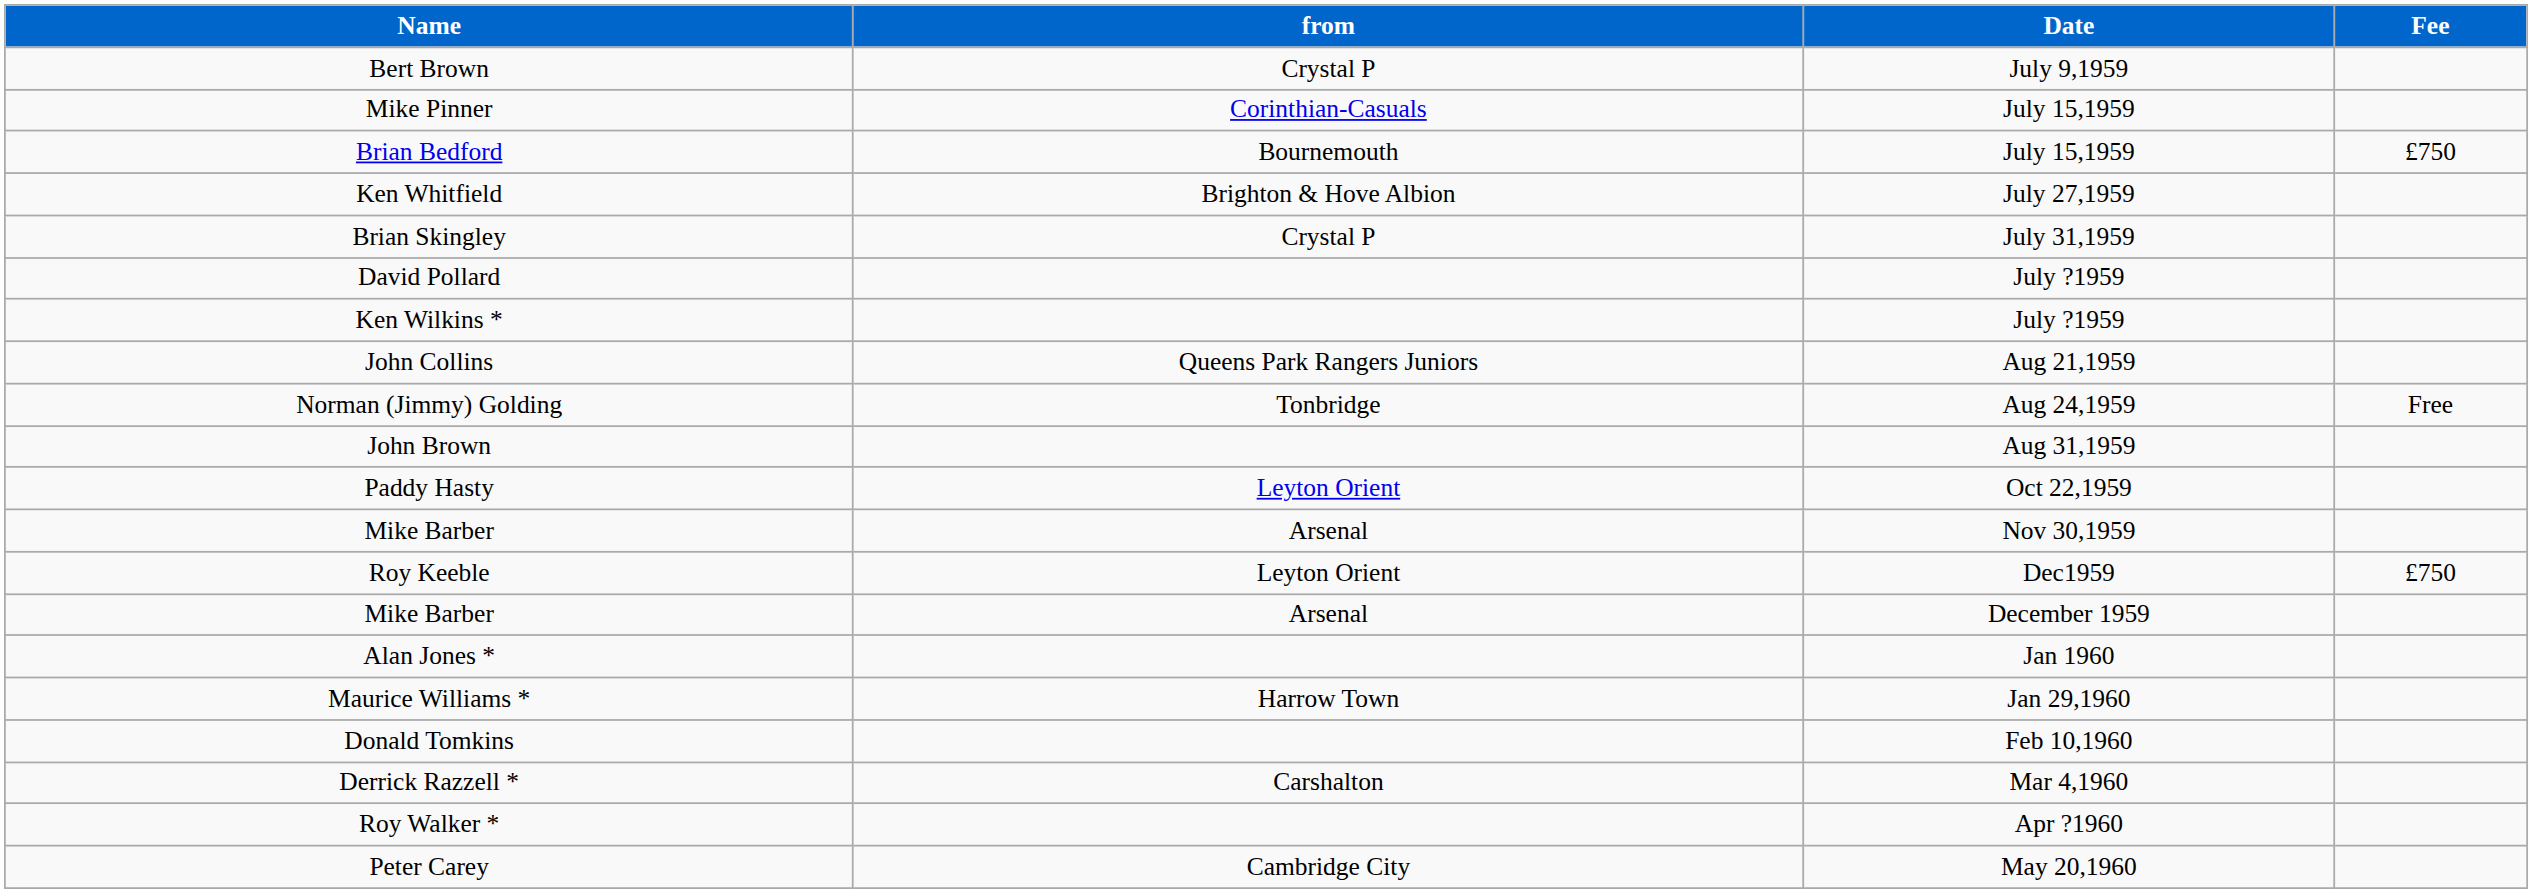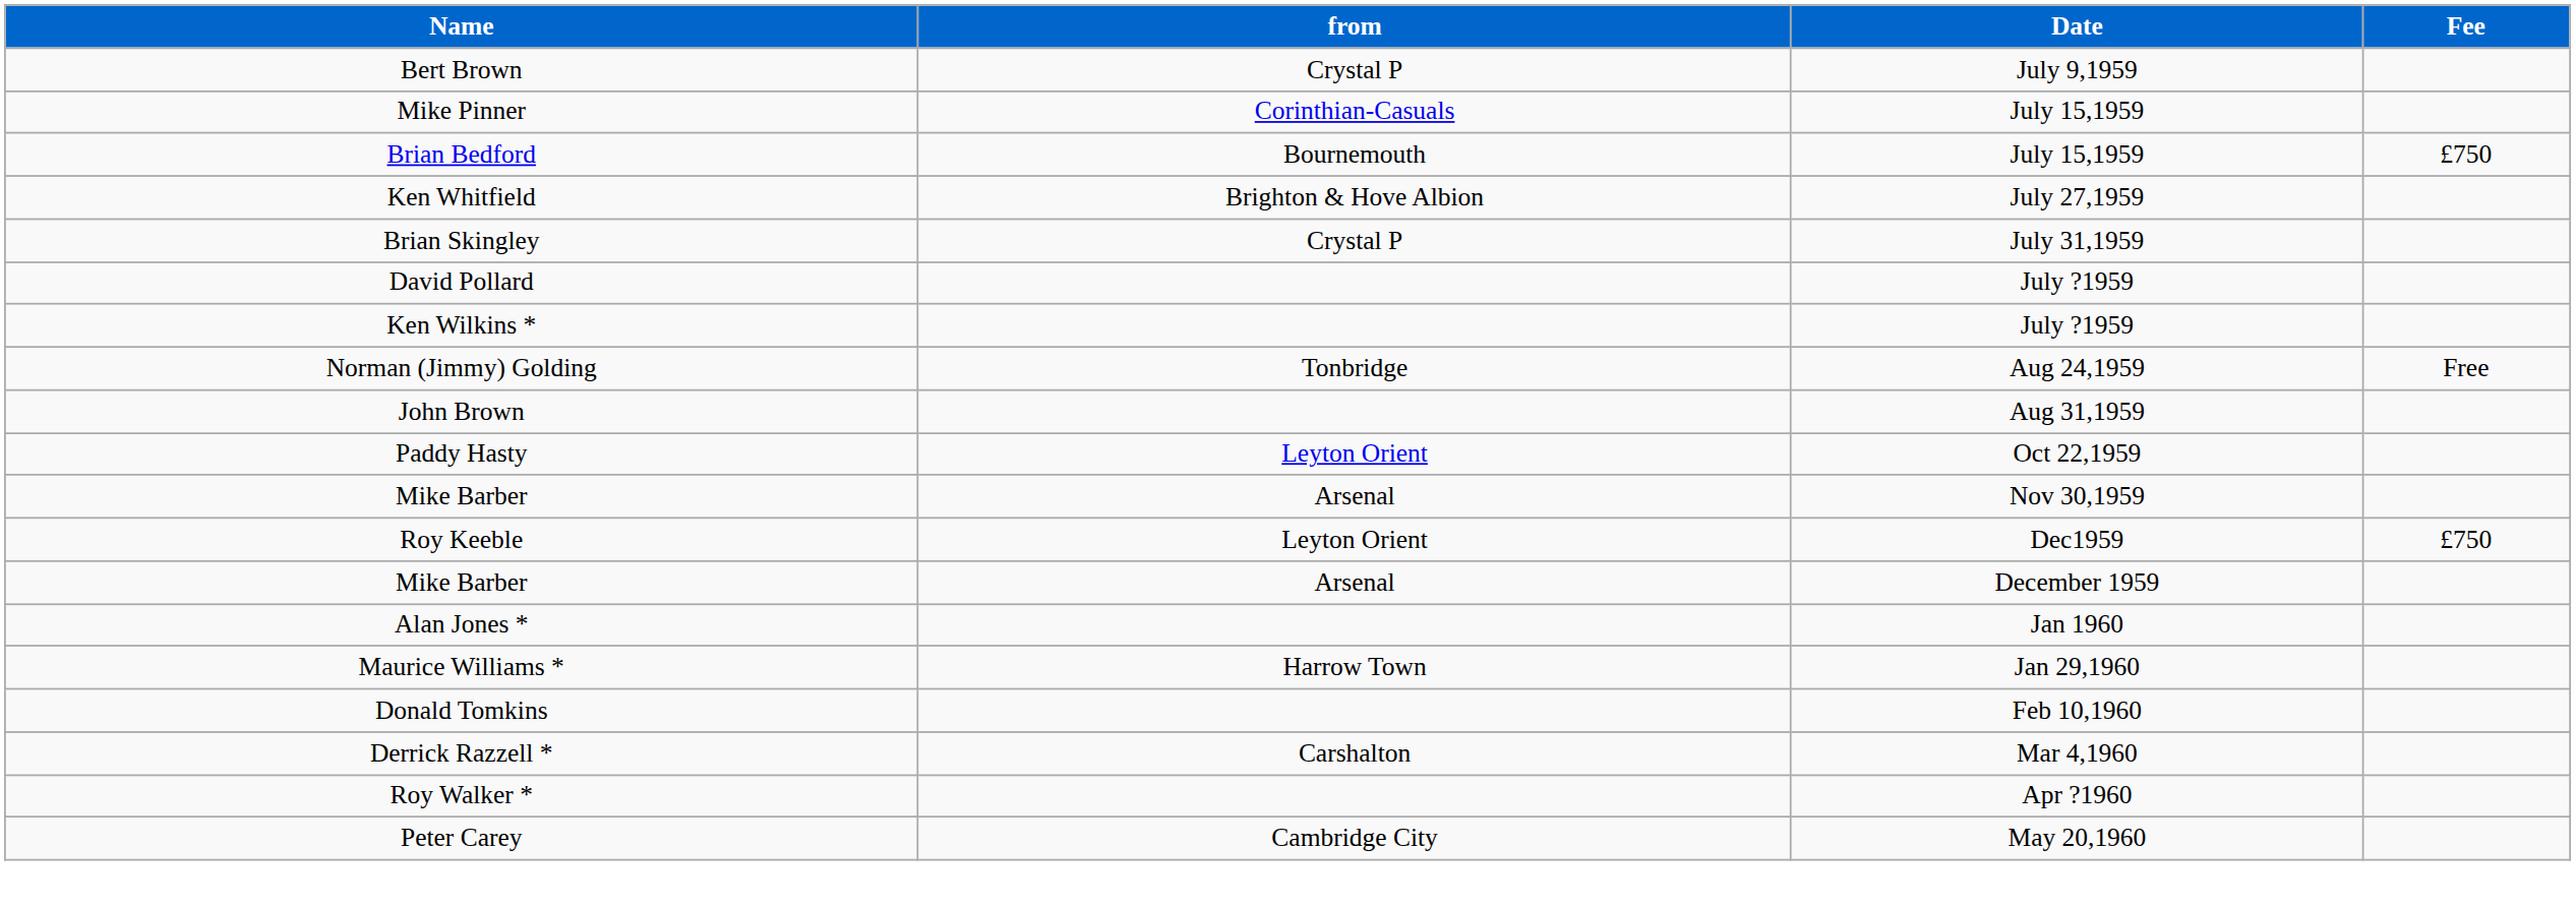- row: John Collins | Queens Park Rangers Juniors | Aug 21,1959
